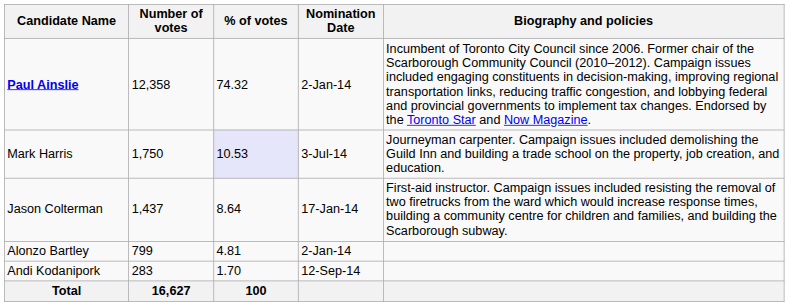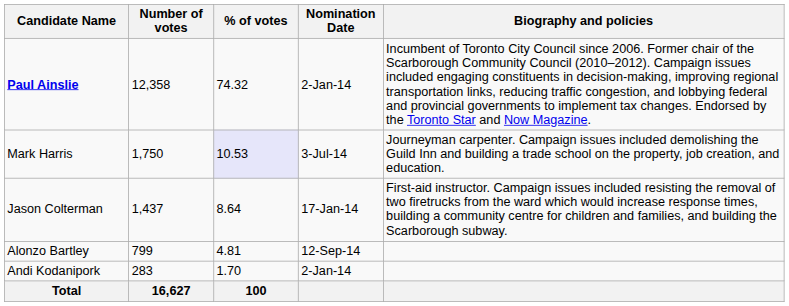Alonzo Bartley | Nomination Date: 2-Jan-14 -> 12-Sep-14
Andi Kodanipork | Nomination Date: 12-Sep-14 -> 2-Jan-14
